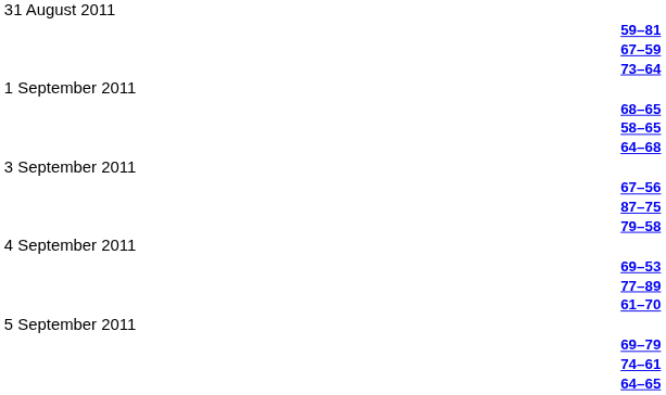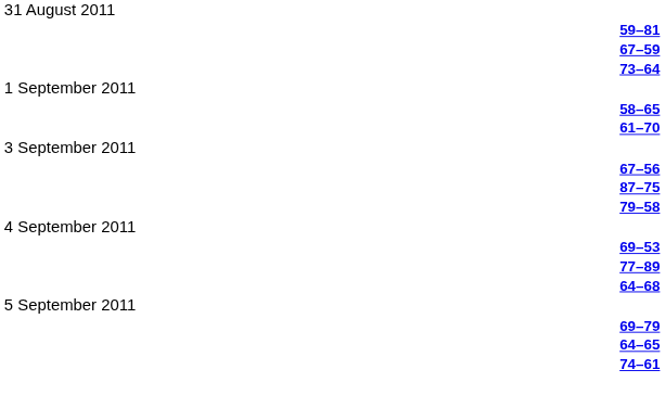- row: 68–65
rows swapped: 64–68 <-> 61–70
rows swapped: 64–65 <-> 74–61
